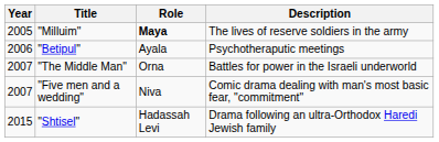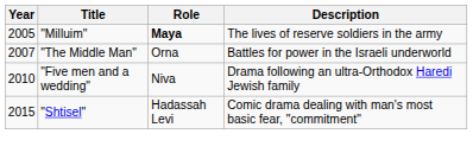- row: 2006 | "Betipul" | Ayala | Psychotheraputic meetings
"Five men and a wedding" | Year: 2007 -> 2010
"Five men and a wedding" | Description: Comic drama dealing with man's most basic fear, "commitment" -> Drama following an ultra-Orthodox Haredi Jewish family
"Shtisel" | Description: Drama following an ultra-Orthodox Haredi Jewish family -> Comic drama dealing with man's most basic fear, "commitment"
